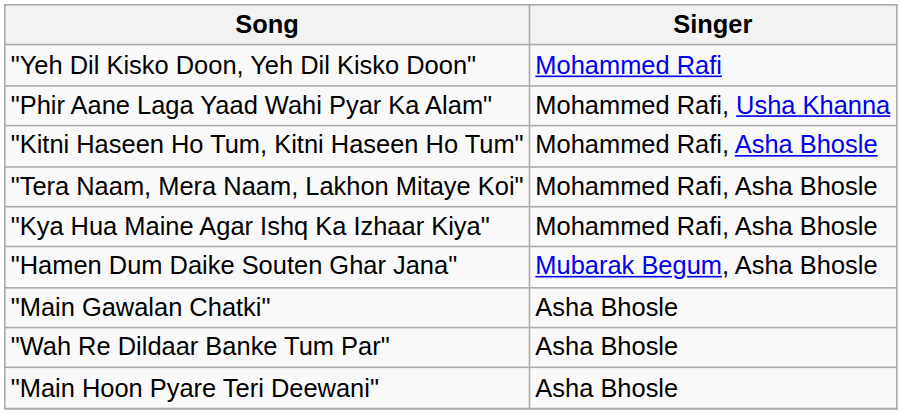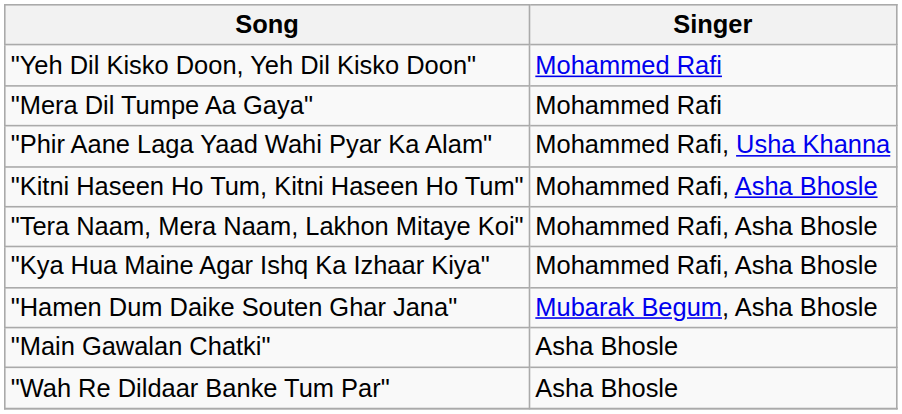+ row: "Mera Dil Tumpe Aa Gaya" | Mohammed Rafi
- row: "Main Hoon Pyare Teri Deewani" | Asha Bhosle
